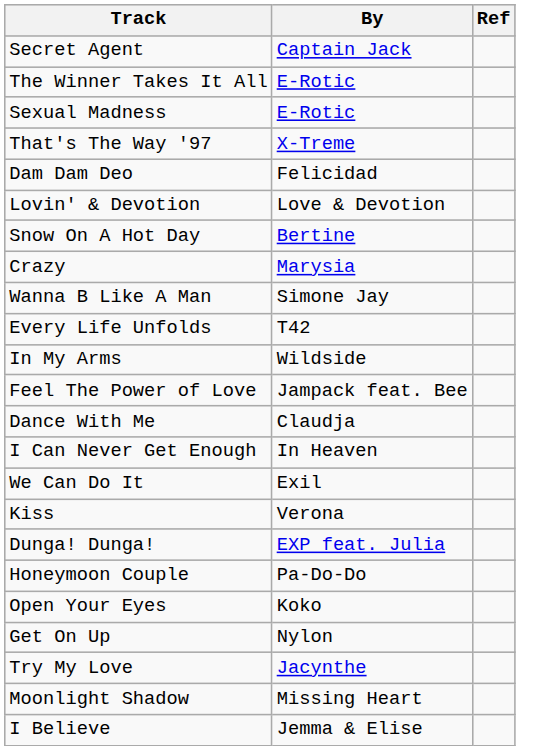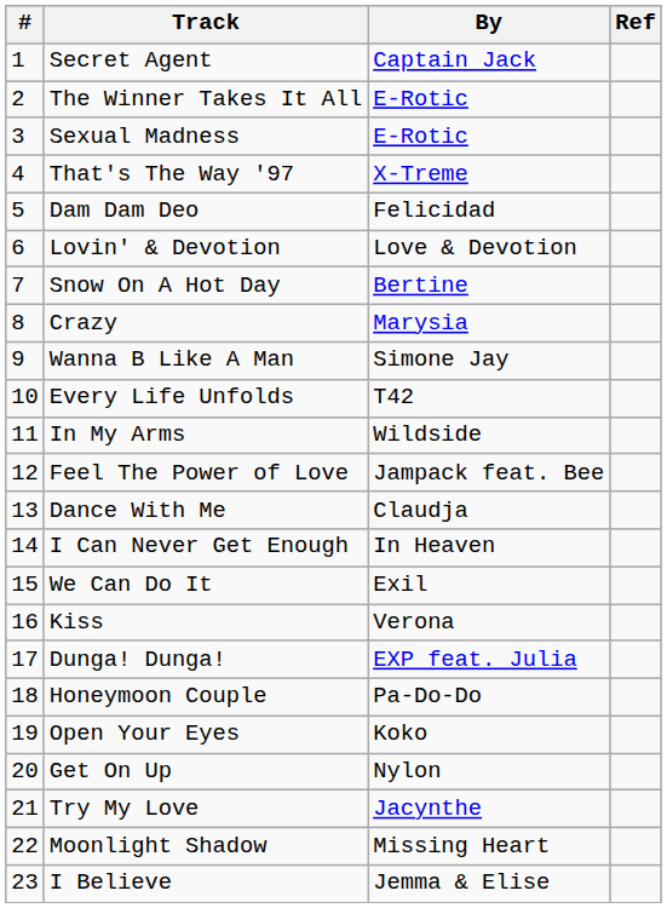+ column: # | 1 | 2 | 3 | 4 | 5 | 6 | 7 | 8 | 9 | 10 | 11 | 12 | 13 | 14 | 15 | 16 | 17 | 18 | 19 | 20 | 21 | 22 | 23
